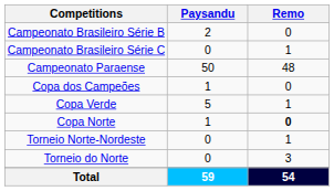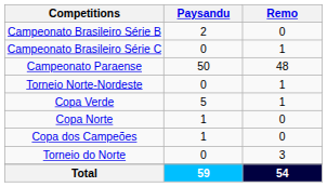rows swapped: Copa dos Campeões <-> Torneio Norte-Nordeste
Copa Norte | Remo: bold -> normal
